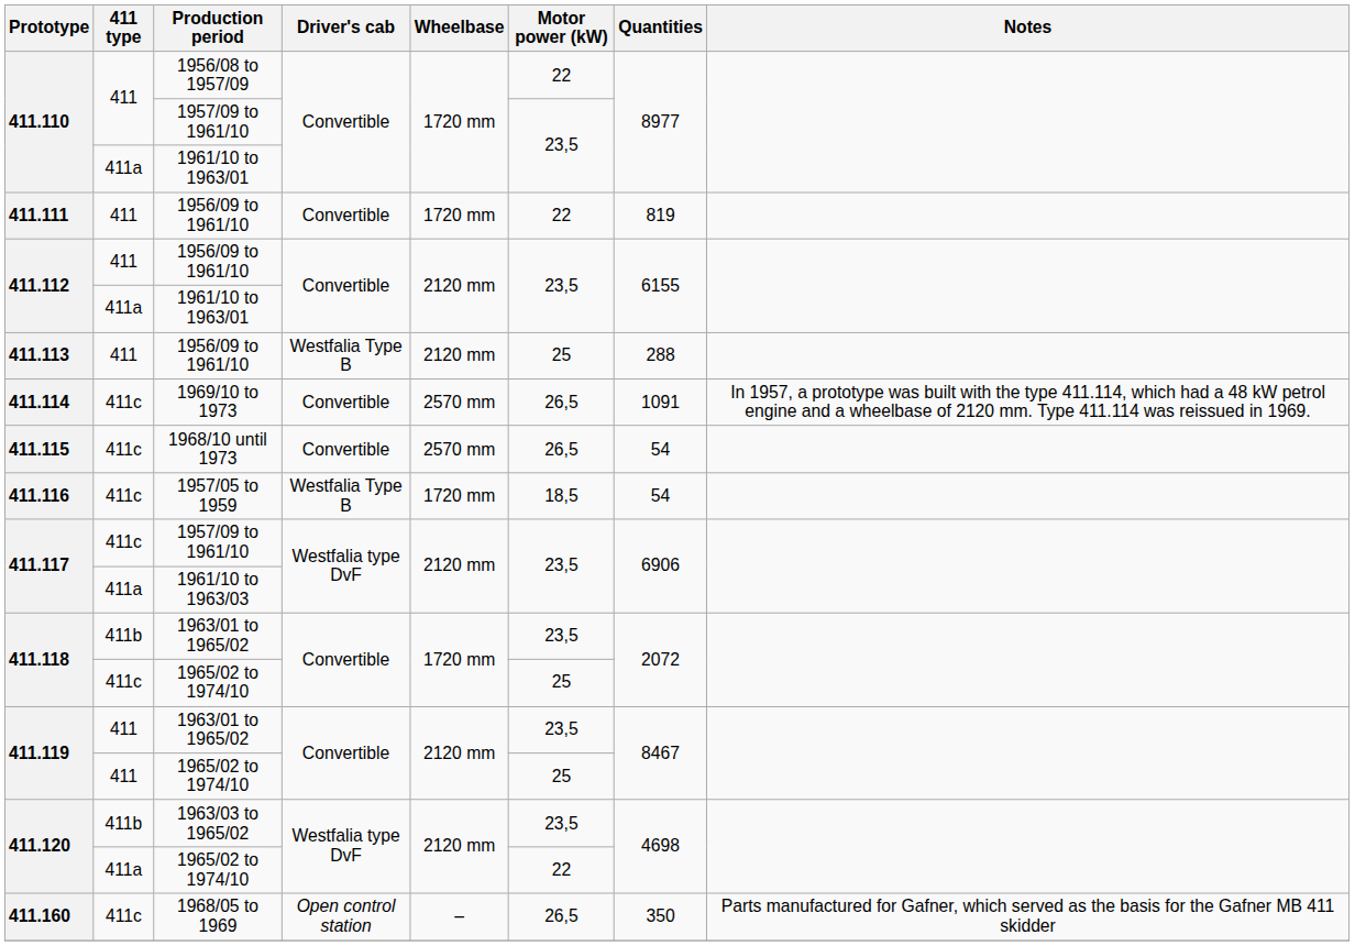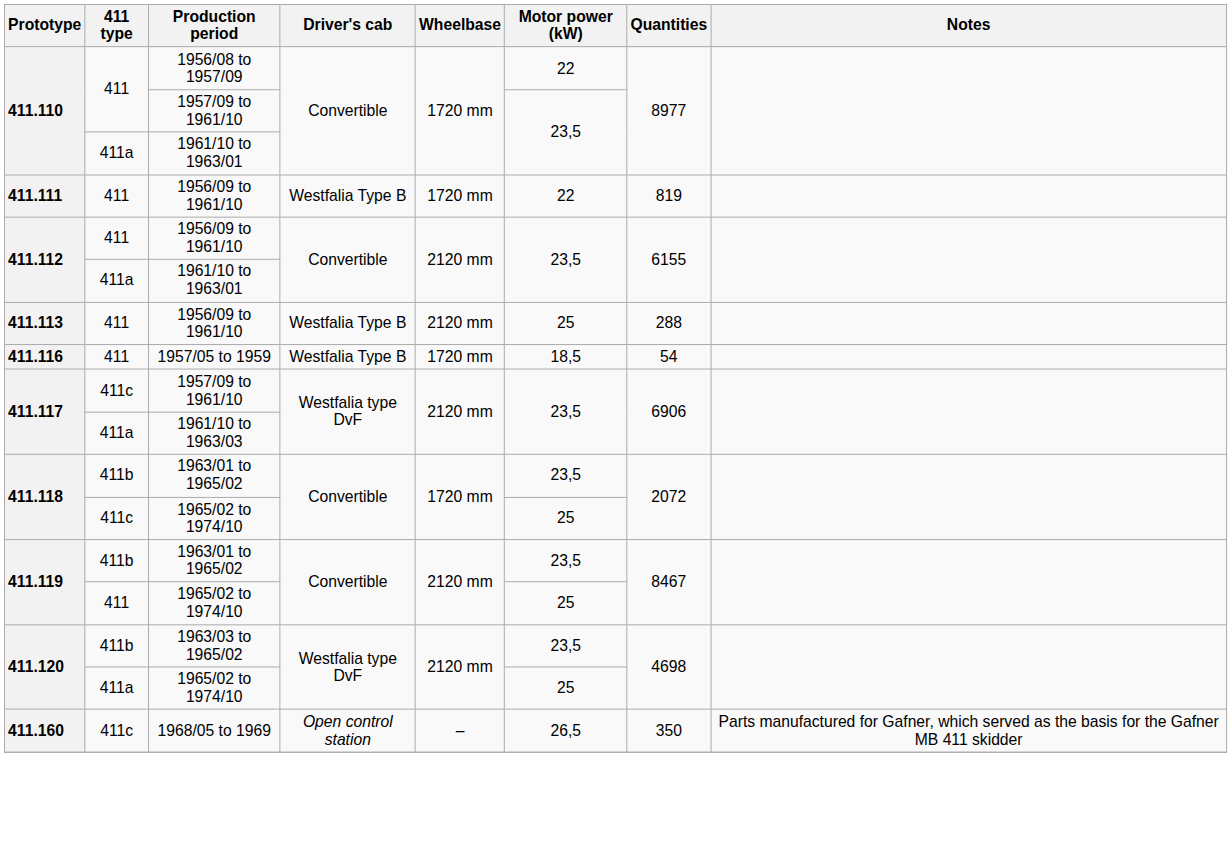411.111 | Driver's cab: Convertible -> Westfalia Type B
- row: 411.114 | 411c | 1969/10 to 1973 | Convertible | 2570 mm | 26,5 | 1091 | In 1957, a prototype was built with the type 411.114, which had a 48 kW petrol engine and a wheelbase of 2120 mm. Type 411.114 was reissued in 1969.
- row: 411.115 | 411c | 1968/10 until 1973 | Convertible | 2570 mm | 26,5 | 54
411.116 | 411 type: 411c -> 411
411.119 / 1963/01 to 1965/02 | 411 type: 411 -> 411b
411.120 / 1965/02 to 1974/10 | Motor power (kW): 22 -> 25
